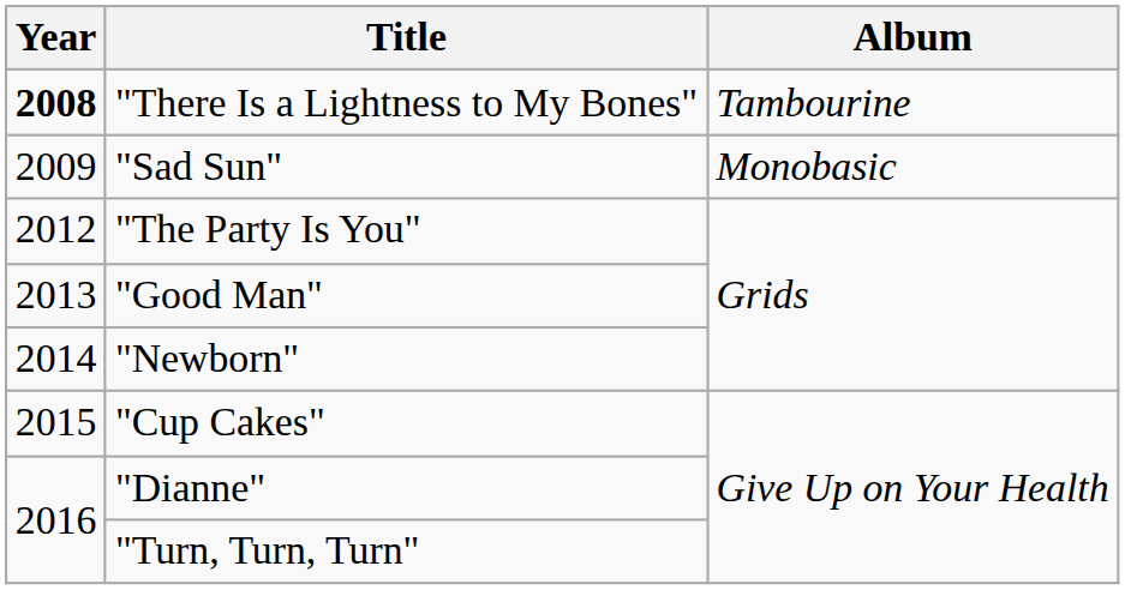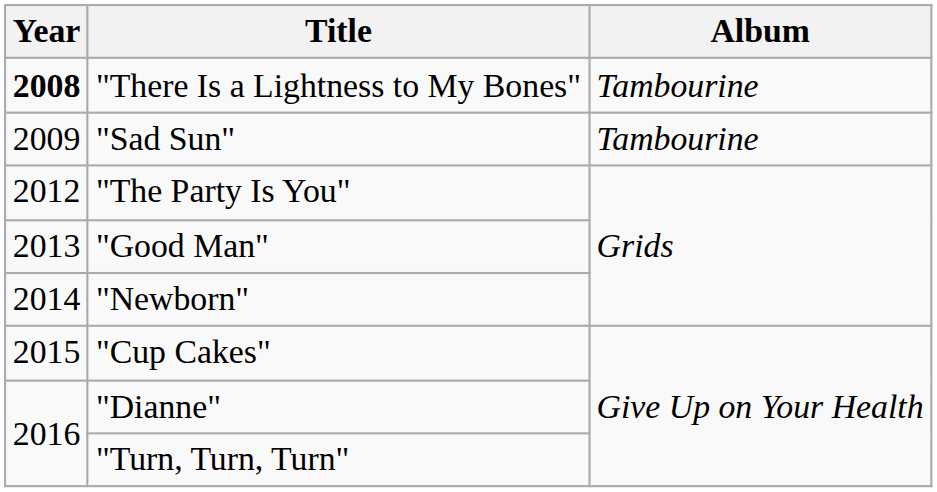"Sad Sun" | Album: Monobasic -> Tambourine
